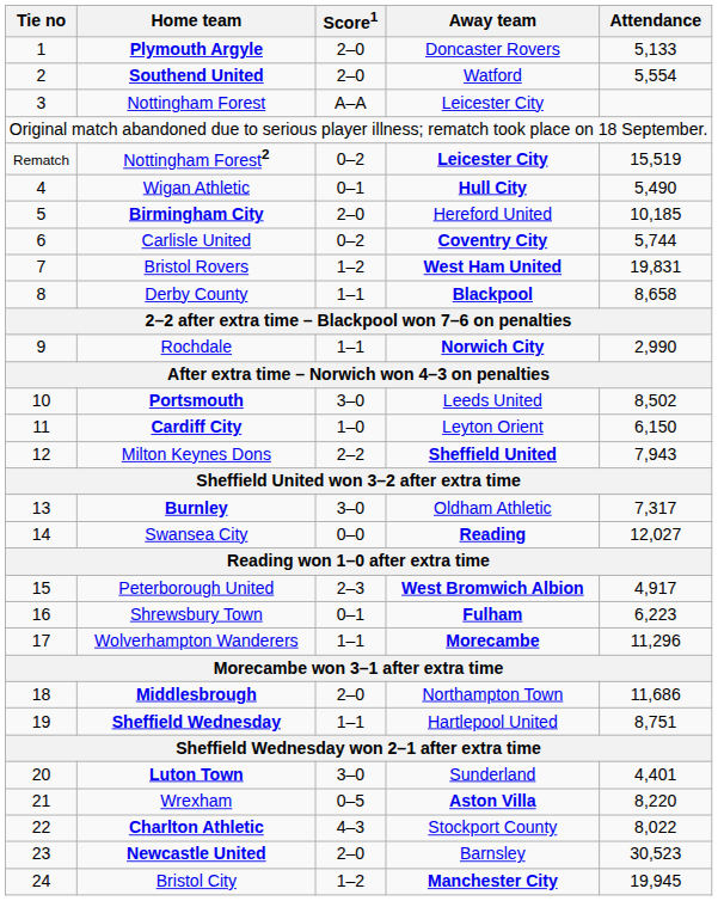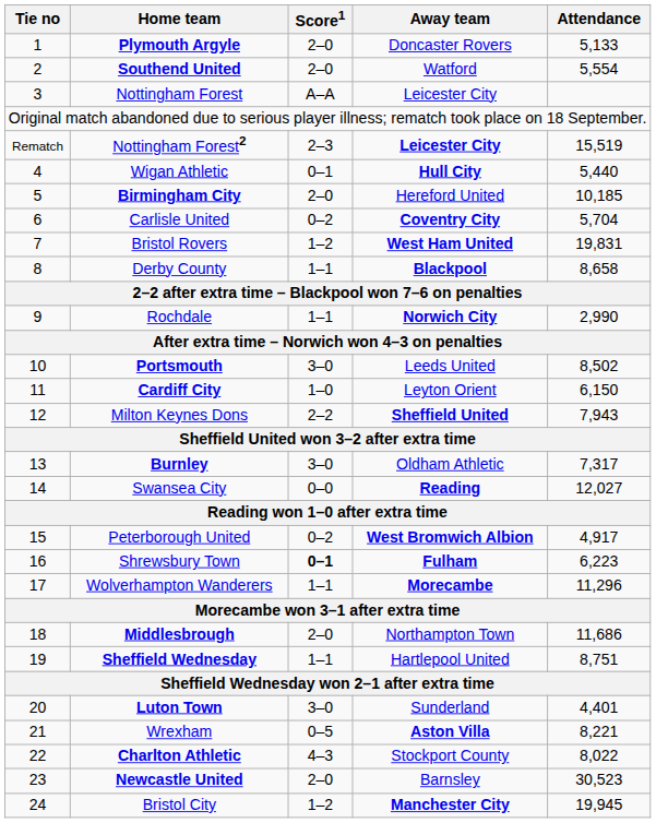Nottingham Forest2 | Score1: 0–2 -> 2–3
Wigan Athletic | Attendance: 5,490 -> 5,440
Carlisle United | Attendance: 5,744 -> 5,704
Peterborough United | Score1: 2–3 -> 0–2
Shrewsbury Town | Score1: normal -> bold
Wrexham | Attendance: 8,220 -> 8,221
